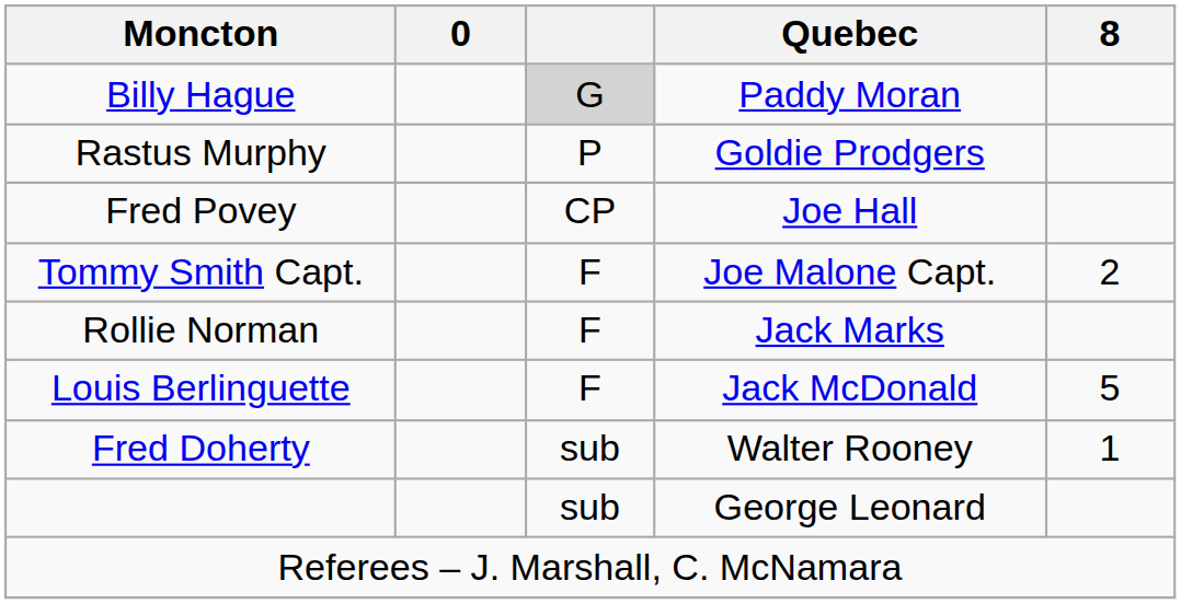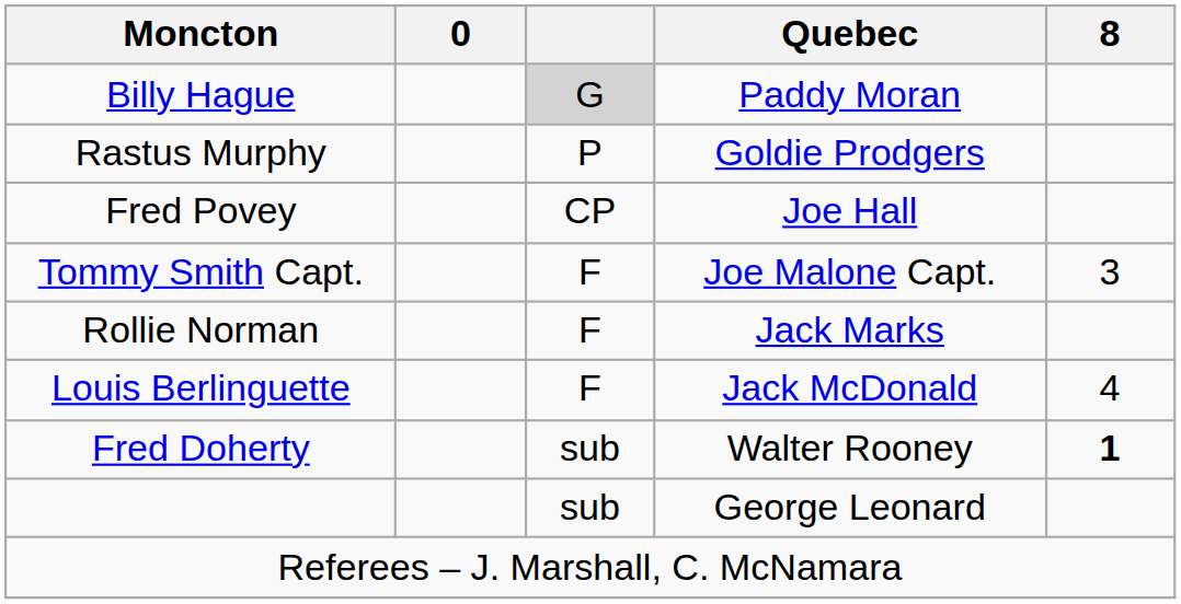Tommy Smith Capt. | 8: 2 -> 3
Louis Berlinguette | 8: 5 -> 4
Fred Doherty | 8: normal -> bold
